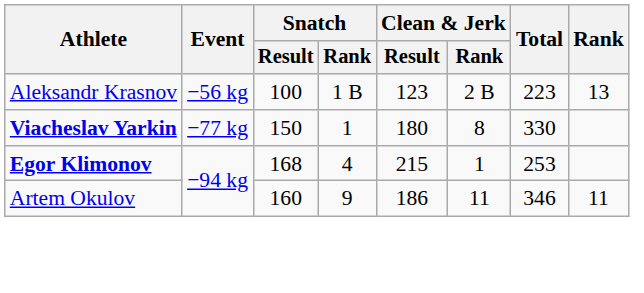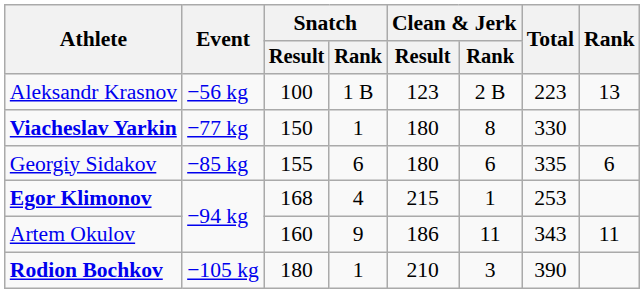+ row: Georgiy Sidakov | −85 kg | 155 | 6 | 180 | 6 | 335 | 6
Artem Okulov | Total: 346 -> 343
+ row: Rodion Bochkov | −105 kg | 180 | 1 | 210 | 3 | 390
